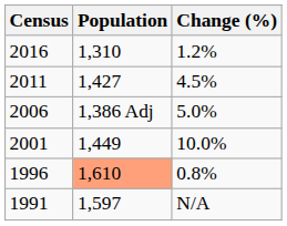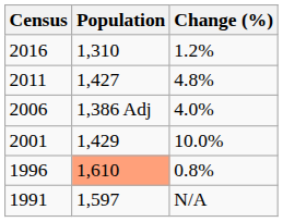2011 | Change (%): 4.5% -> 4.8%
2006 | Change (%): 5.0% -> 4.0%
2001 | Population: 1,449 -> 1,429
